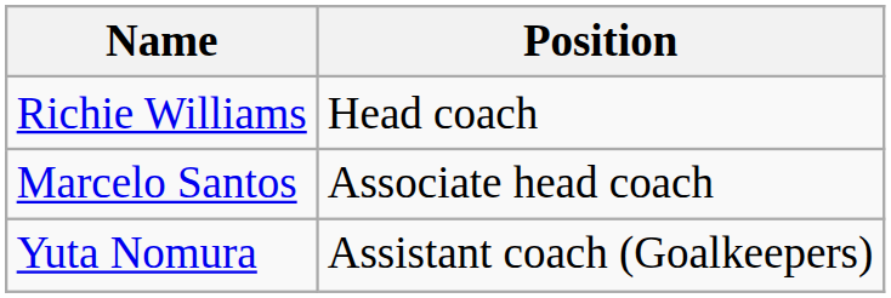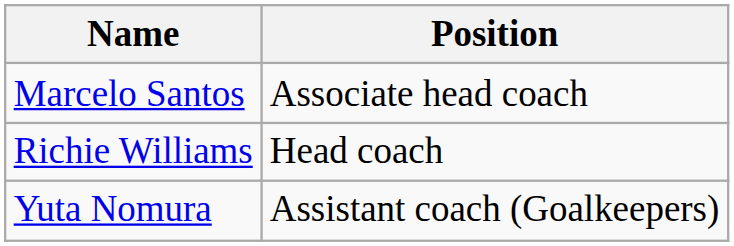rows swapped: Richie Williams <-> Marcelo Santos
